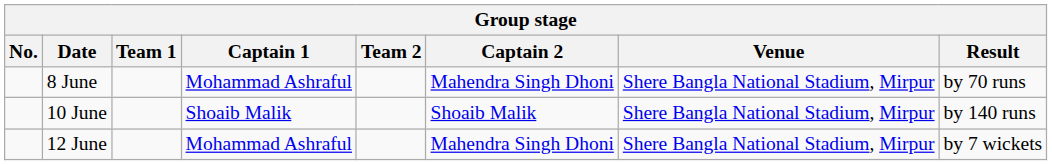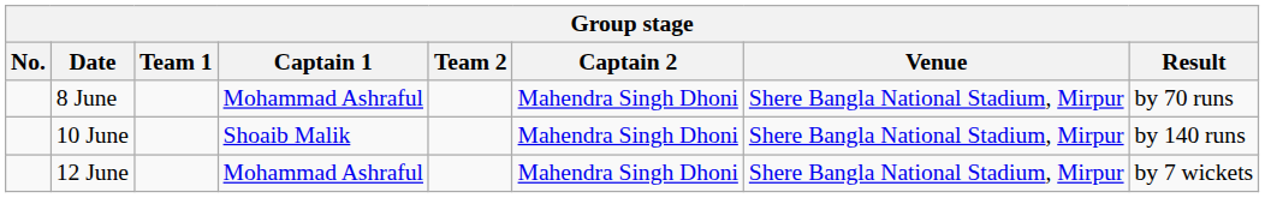10 June | Captain 2: Shoaib Malik -> Mahendra Singh Dhoni
